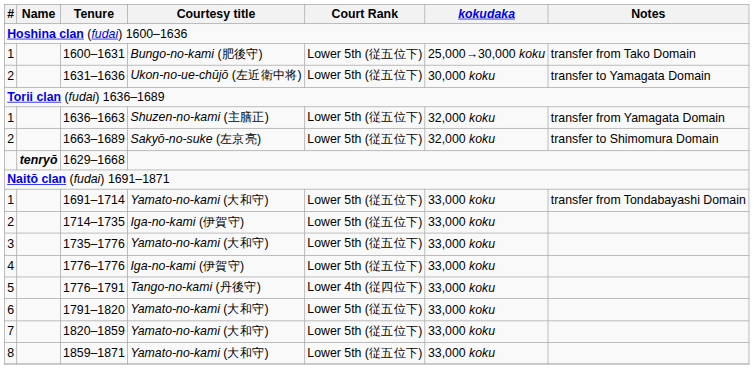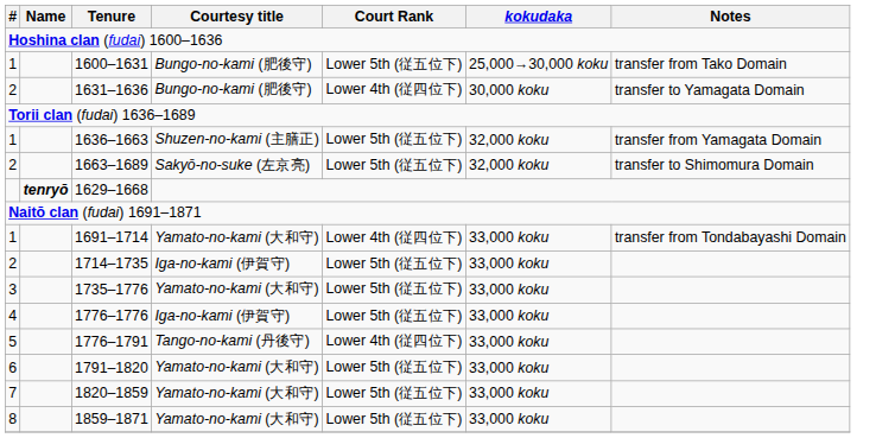1631–1636 | Courtesy title: Ukon-no-ue-chūjō (左近衛中将) -> Bungo-no-kami (肥後守)
1631–1636 | Court Rank: Lower 5th (従五位下) -> Lower 4th (従四位下)
1691–1714 | Court Rank: Lower 5th (従五位下) -> Lower 4th (従四位下)
